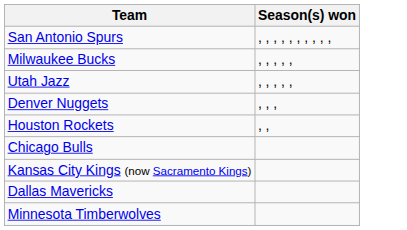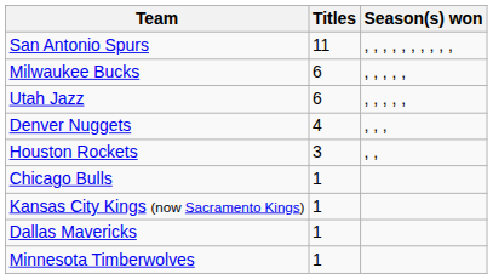+ column: Titles | 11 | 6 | 6 | 4 | 3 | 1 | 1 | 1 | 1
